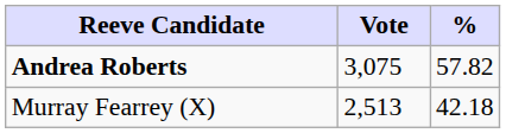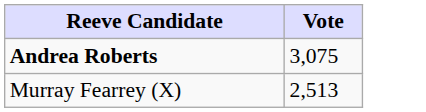- column: % | 57.82 | 42.18
